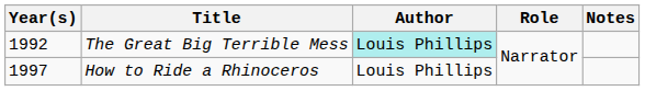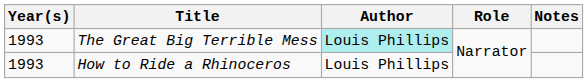The Great Big Terrible Mess | Year(s): 1992 -> 1993
How to Ride a Rhinoceros | Year(s): 1997 -> 1993
